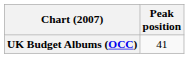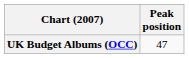UK Budget Albums (OCC) | Peak position: 41 -> 47
